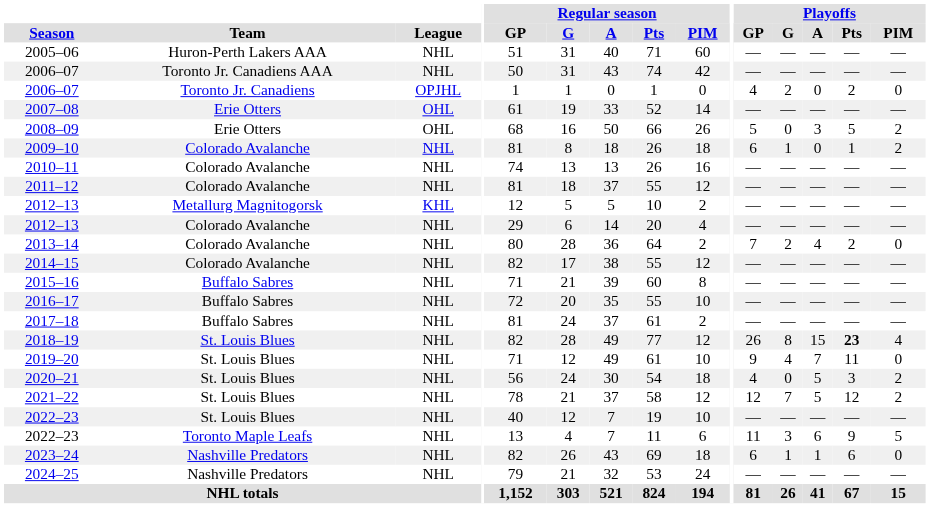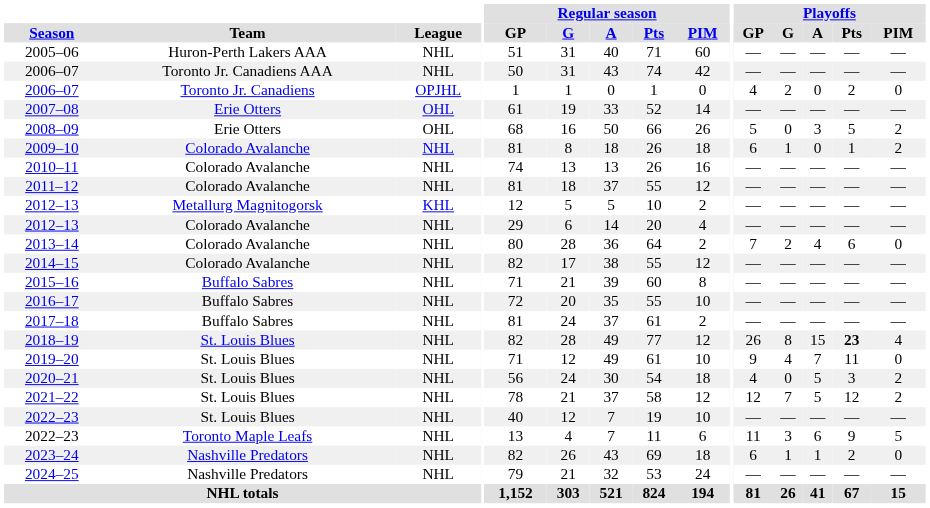2013–14 | Playoffs / Pts: 2 -> 6
2023–24 | Playoffs / Pts: 6 -> 2
